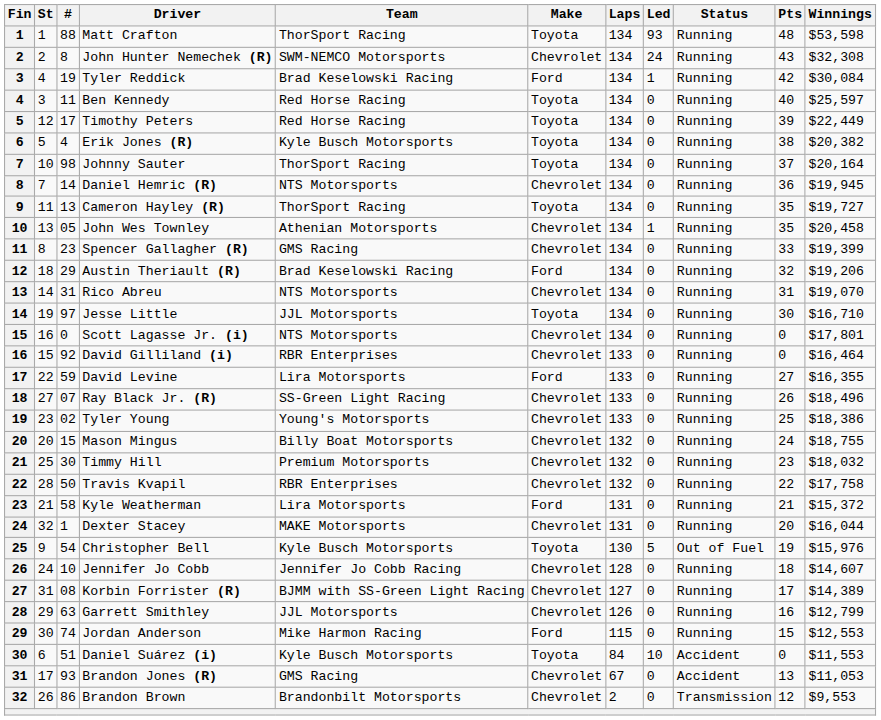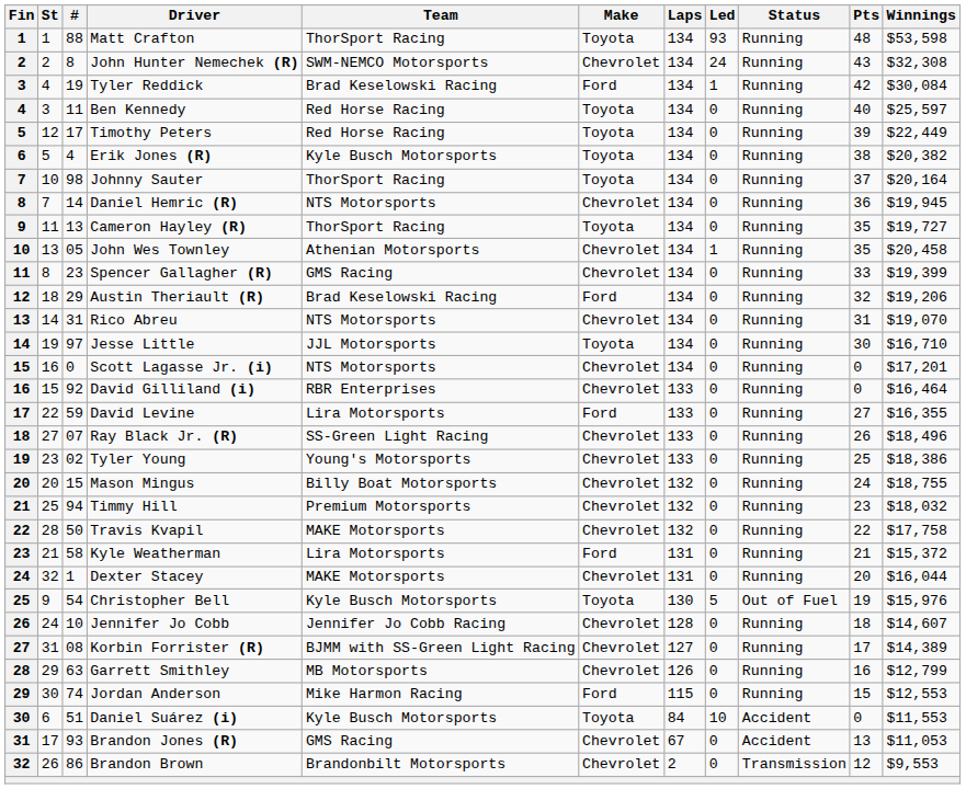Scott Lagasse Jr. (i) | Winnings: $17,801 -> $17,201
Timmy Hill | #: 30 -> 94
Travis Kvapil | Team: RBR Enterprises -> MAKE Motorsports
Garrett Smithley | Team: JJL Motorsports -> MB Motorsports
